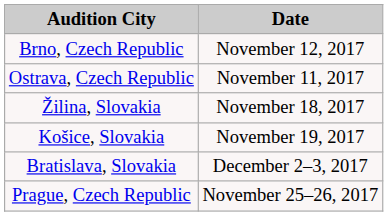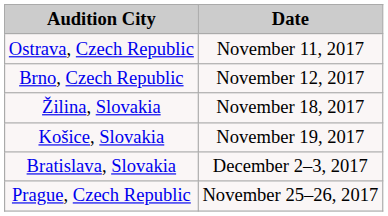rows swapped: Ostrava, Czech Republic <-> Brno, Czech Republic
